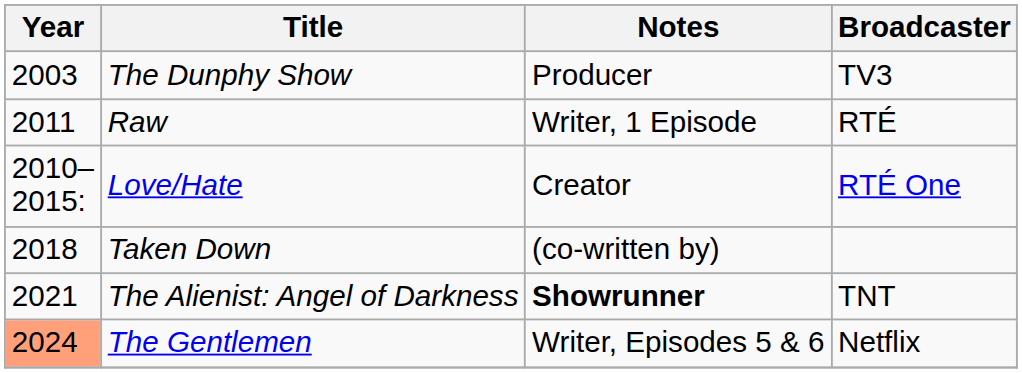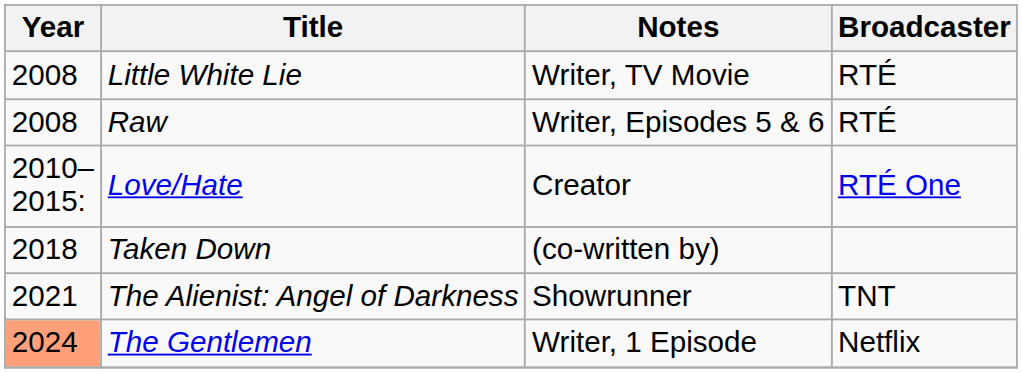- row: 2003 | The Dunphy Show | Producer | TV3
+ row: 2008 | Little White Lie | Writer, TV Movie | RTÉ
Raw | Year: 2011 -> 2008
Raw | Notes: Writer, 1 Episode -> Writer, Episodes 5 & 6
The Alienist: Angel of Darkness | Notes: bold -> normal
The Gentlemen | Notes: Writer, Episodes 5 & 6 -> Writer, 1 Episode
